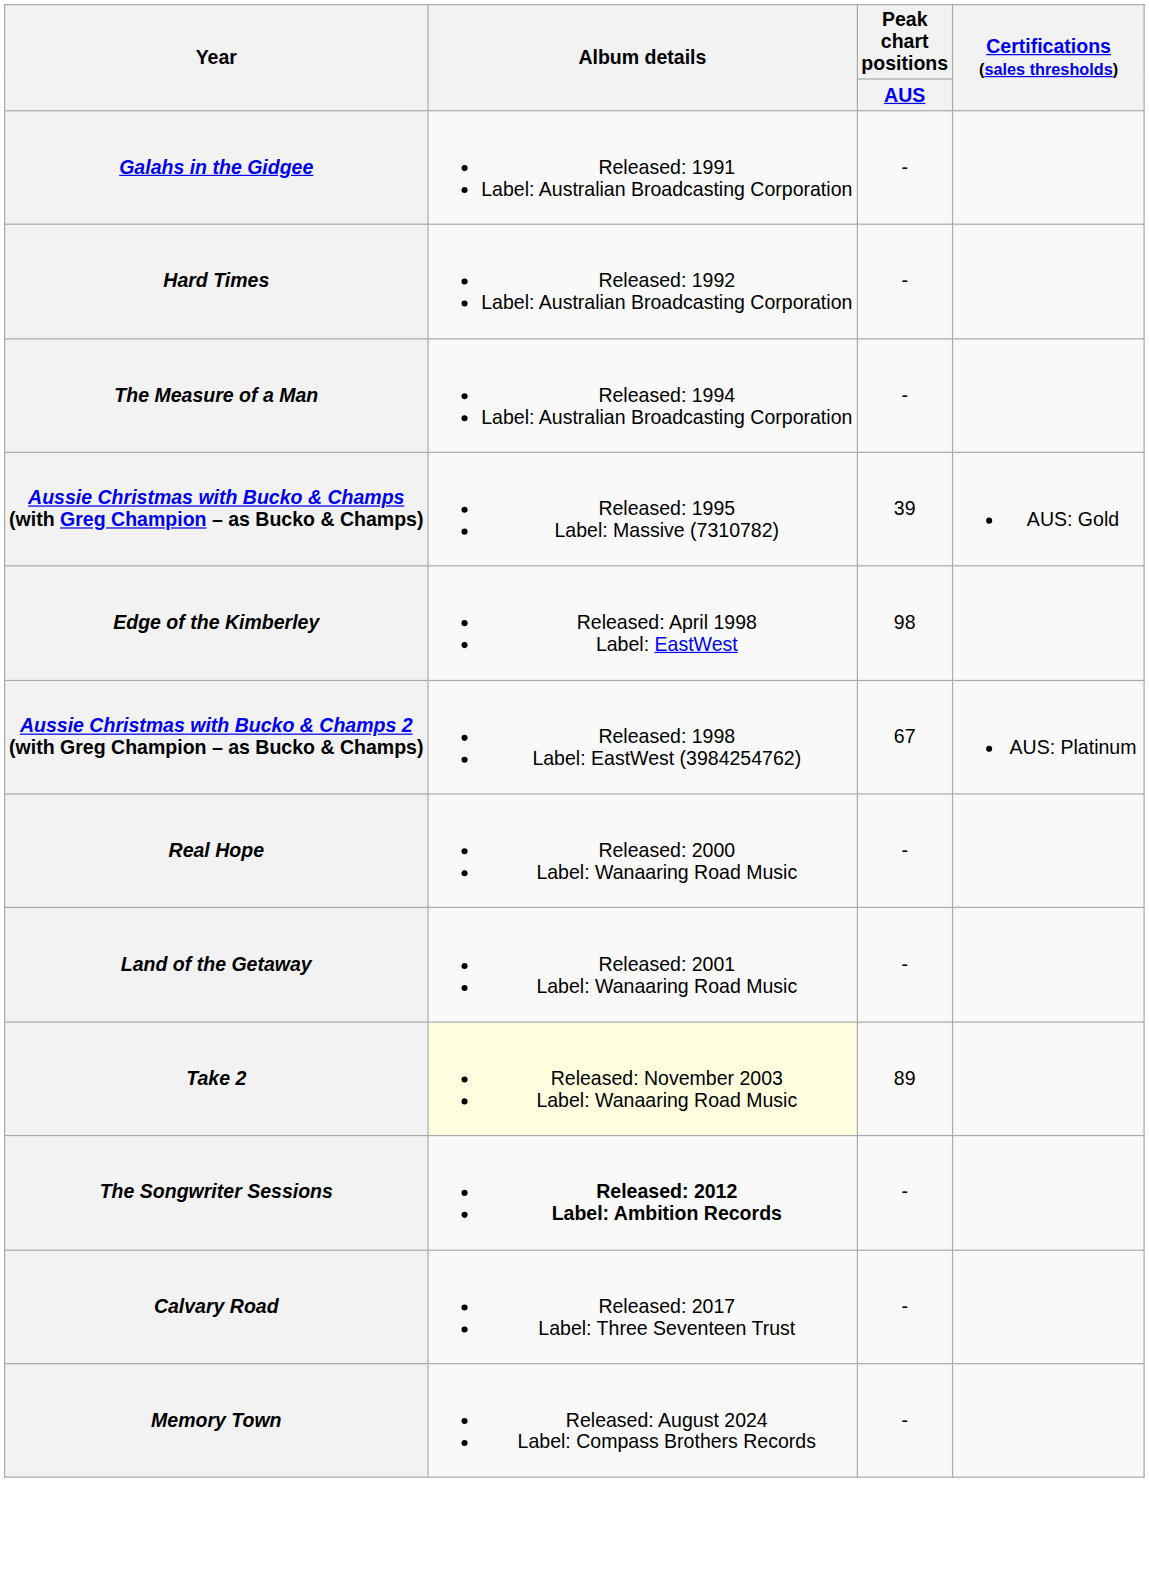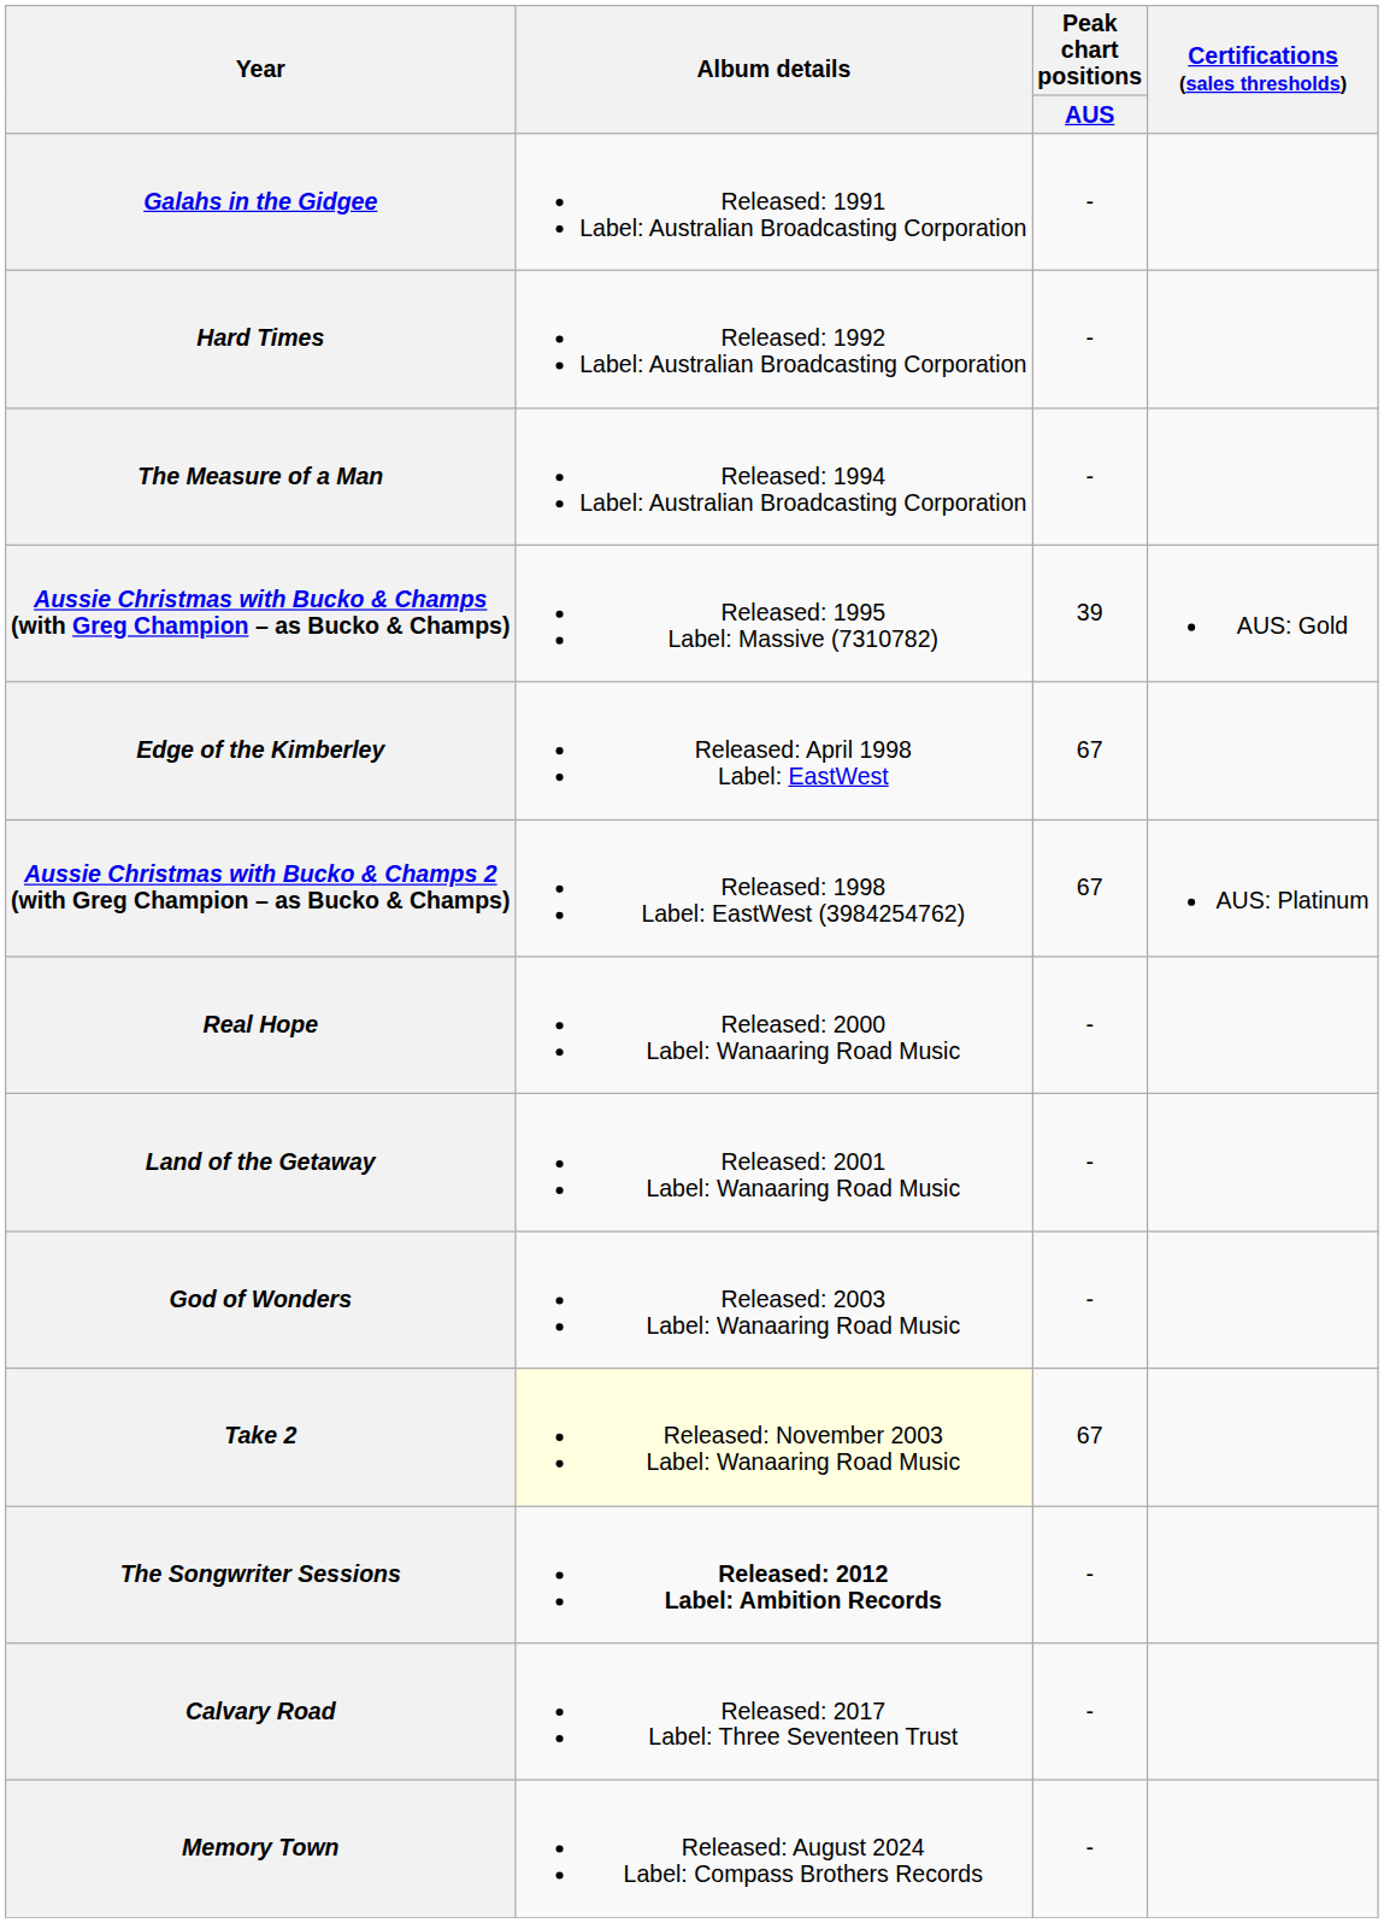Edge of the Kimberley | Peak chart positions / AUS: 98 -> 67
+ row: God of Wonders | Released: 2003 Label: Wanaaring Road Music | -
Take 2 | Peak chart positions / AUS: 89 -> 67
